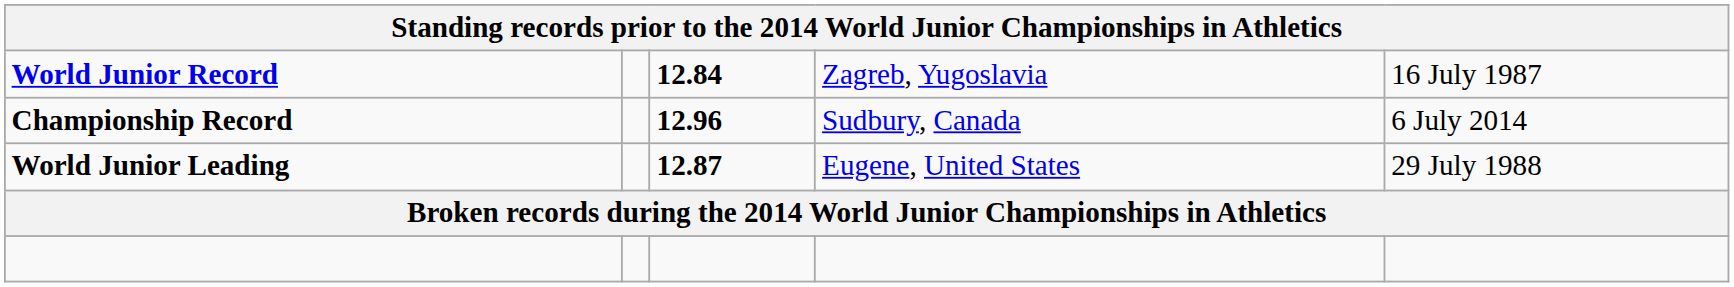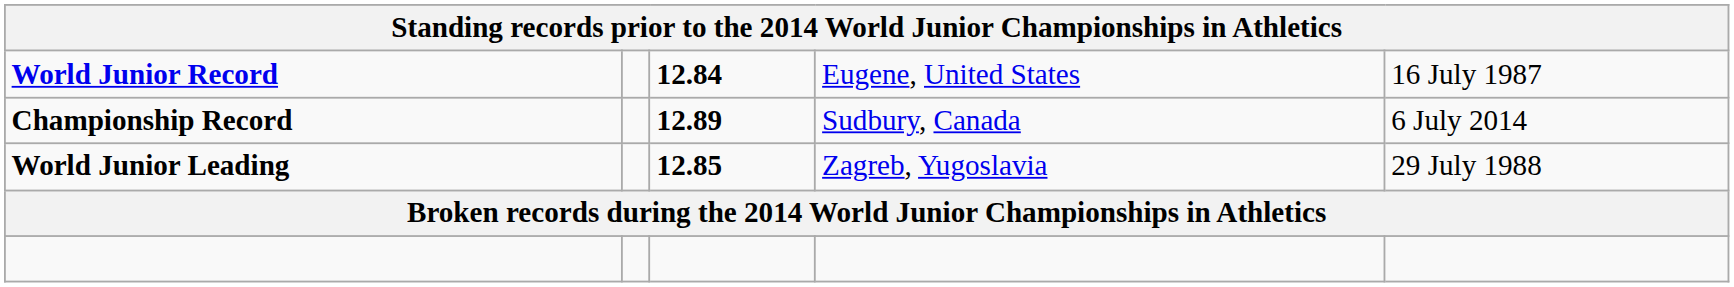World Junior Record | column 4: Zagreb, Yugoslavia -> Eugene, United States
Championship Record | column 3: 12.96 -> 12.89
World Junior Leading | column 3: 12.87 -> 12.85
World Junior Leading | column 4: Eugene, United States -> Zagreb, Yugoslavia
